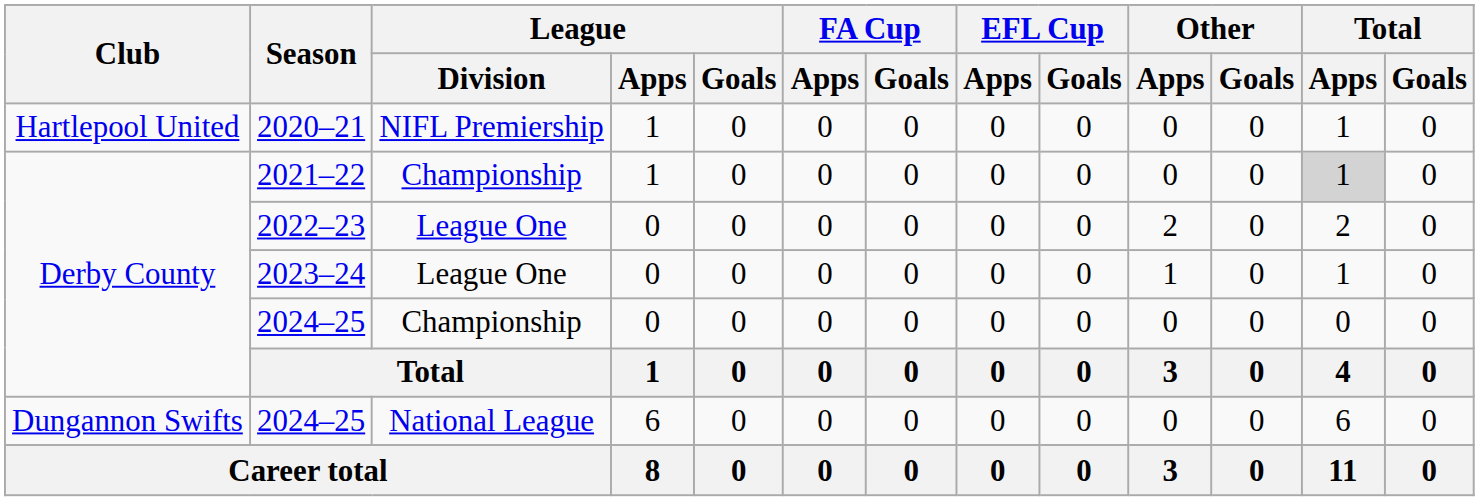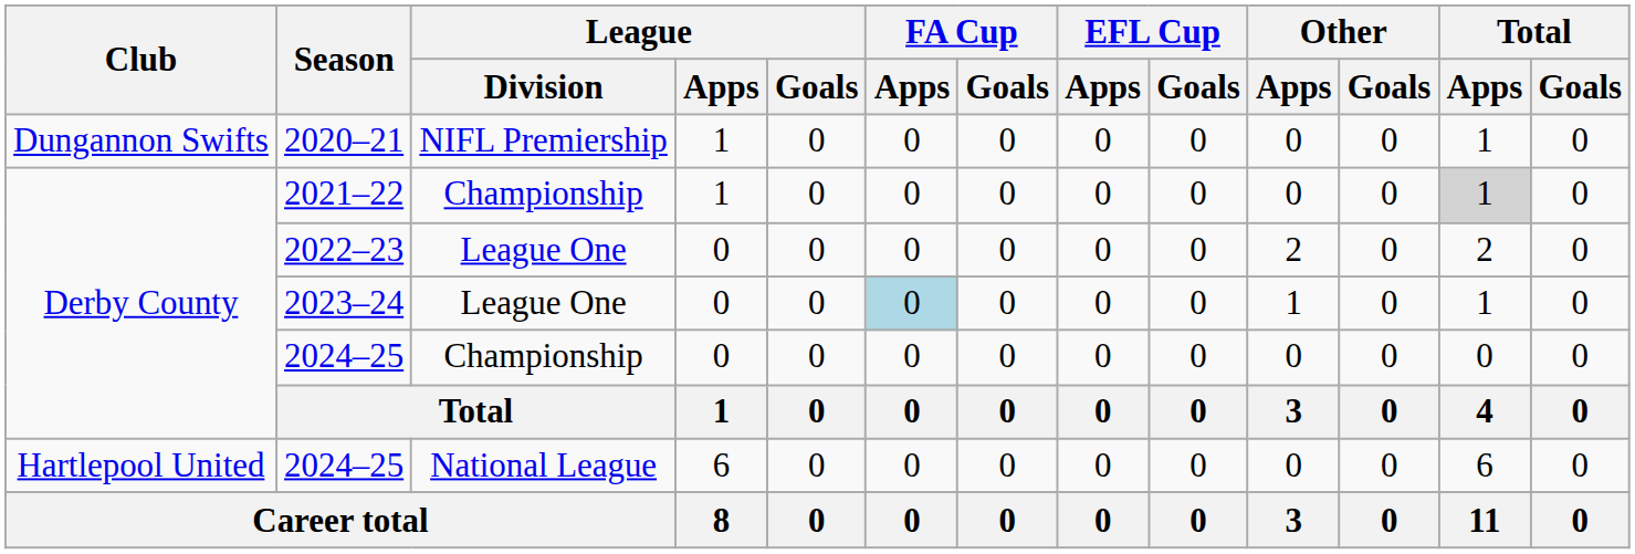2020–21 | Club: Hartlepool United -> Dungannon Swifts
2023–24 | FA Cup / Apps: no background -> lightblue background
2024–25 / National League | Club: Dungannon Swifts -> Hartlepool United
